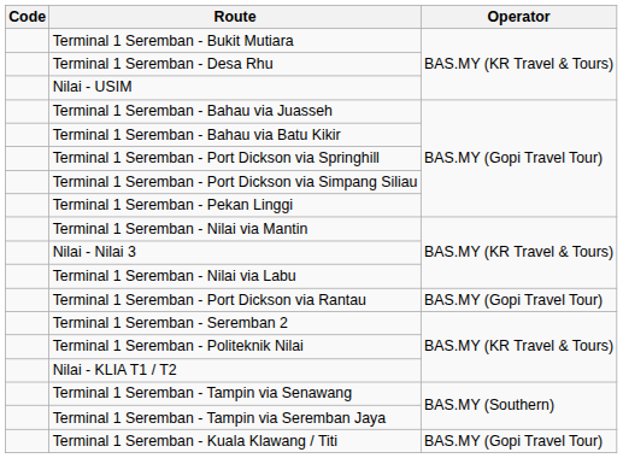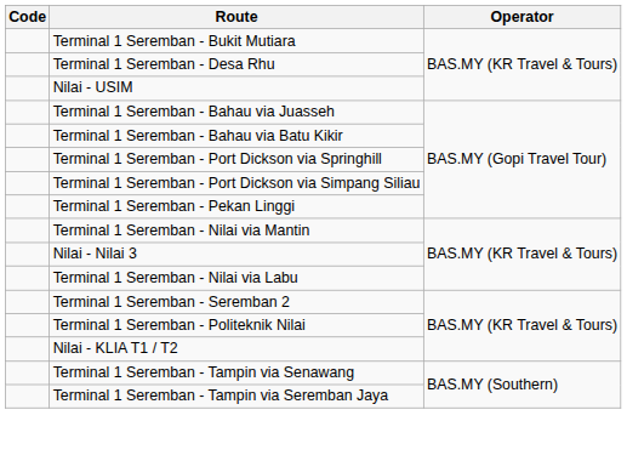- row: Terminal 1 Seremban - Port Dickson via Rantau | BAS.MY (Gopi Travel Tour)
- row: Terminal 1 Seremban - Kuala Klawang / Titi | BAS.MY (Gopi Travel Tour)
